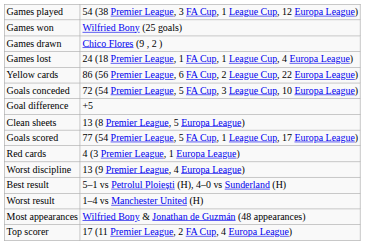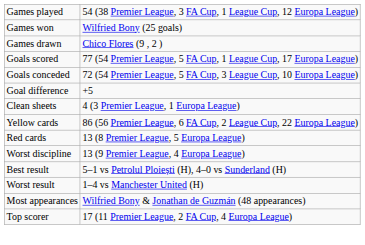- row: Games lost | 24 (18 Premier League, 1 FA Cup, 1 League Cup, 4 Europa League)
rows swapped: Goals scored <-> Yellow cards
Clean sheets | column 2: 13 (8 Premier League, 5 Europa League) -> 4 (3 Premier League, 1 Europa League)
Red cards | column 2: 4 (3 Premier League, 1 Europa League) -> 13 (8 Premier League, 5 Europa League)
